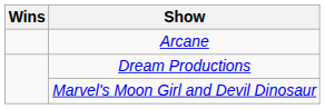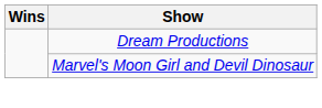- row: Arcane
